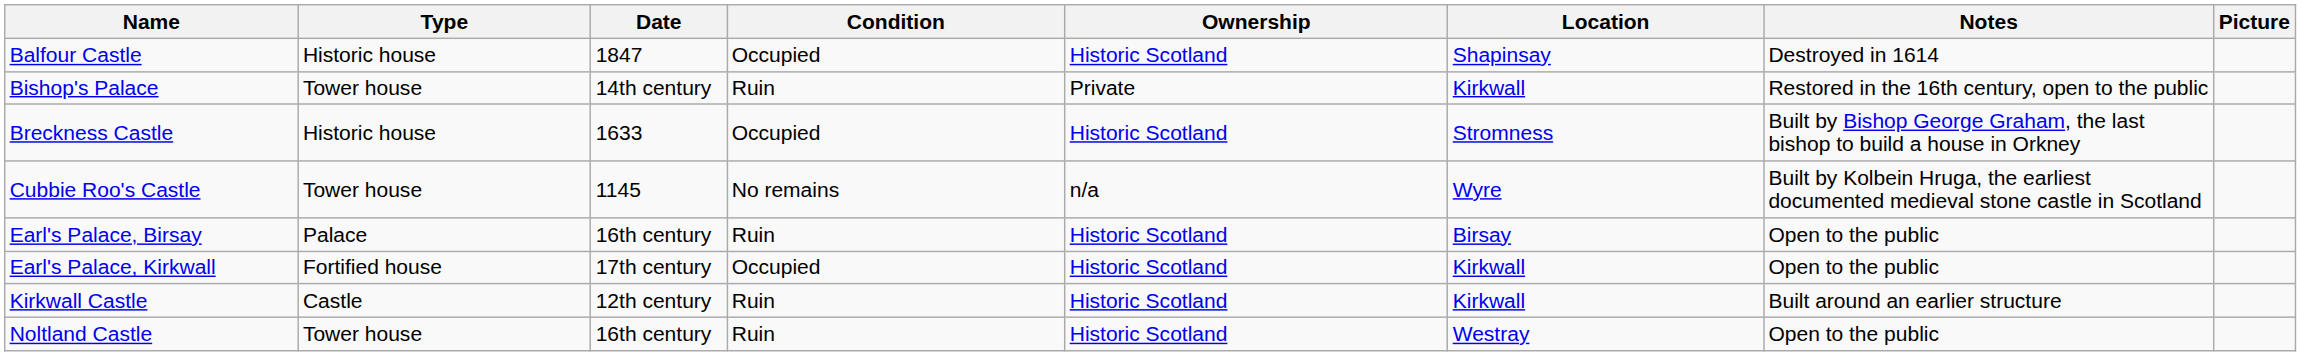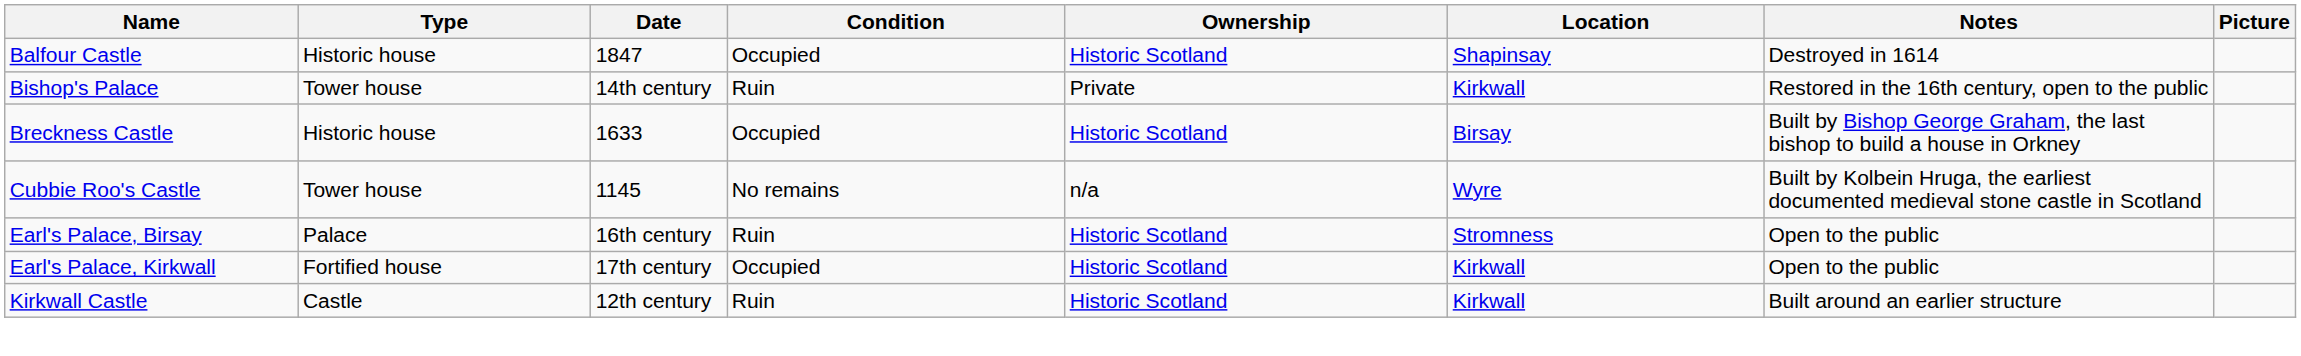Breckness Castle | Location: Stromness -> Birsay
Earl's Palace, Birsay | Location: Birsay -> Stromness
- row: Noltland Castle | Tower house | 16th century | Ruin | Historic Scotland | Westray | Open to the public
